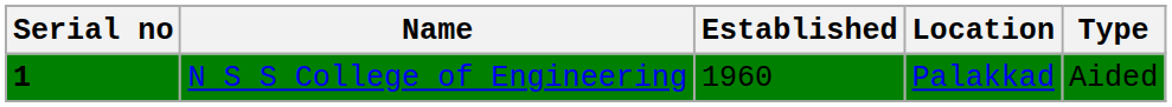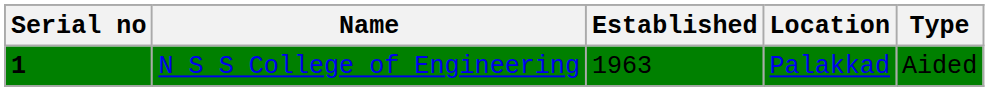N S S College of Engineering | Established: 1960 -> 1963
